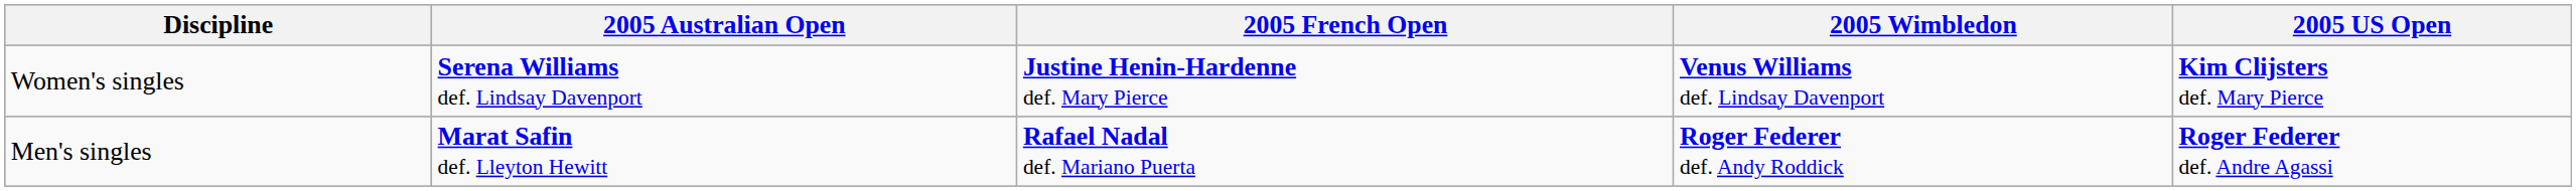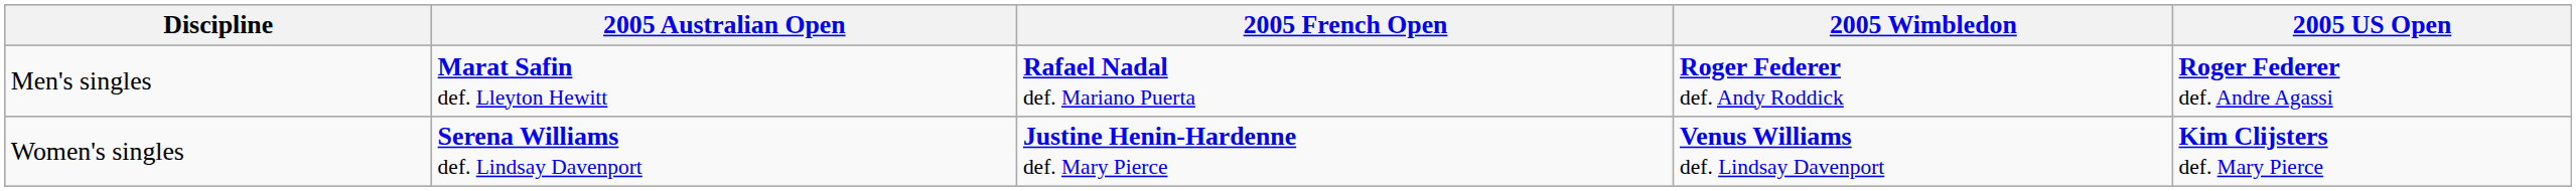rows swapped: Men's singles <-> Women's singles
